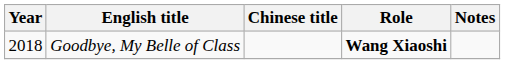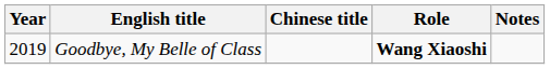Goodbye, My Belle of Class | Year: 2018 -> 2019
